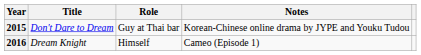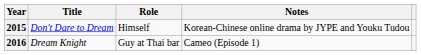2015 | Role: Guy at Thai bar -> Himself
2016 | Role: Himself -> Guy at Thai bar
